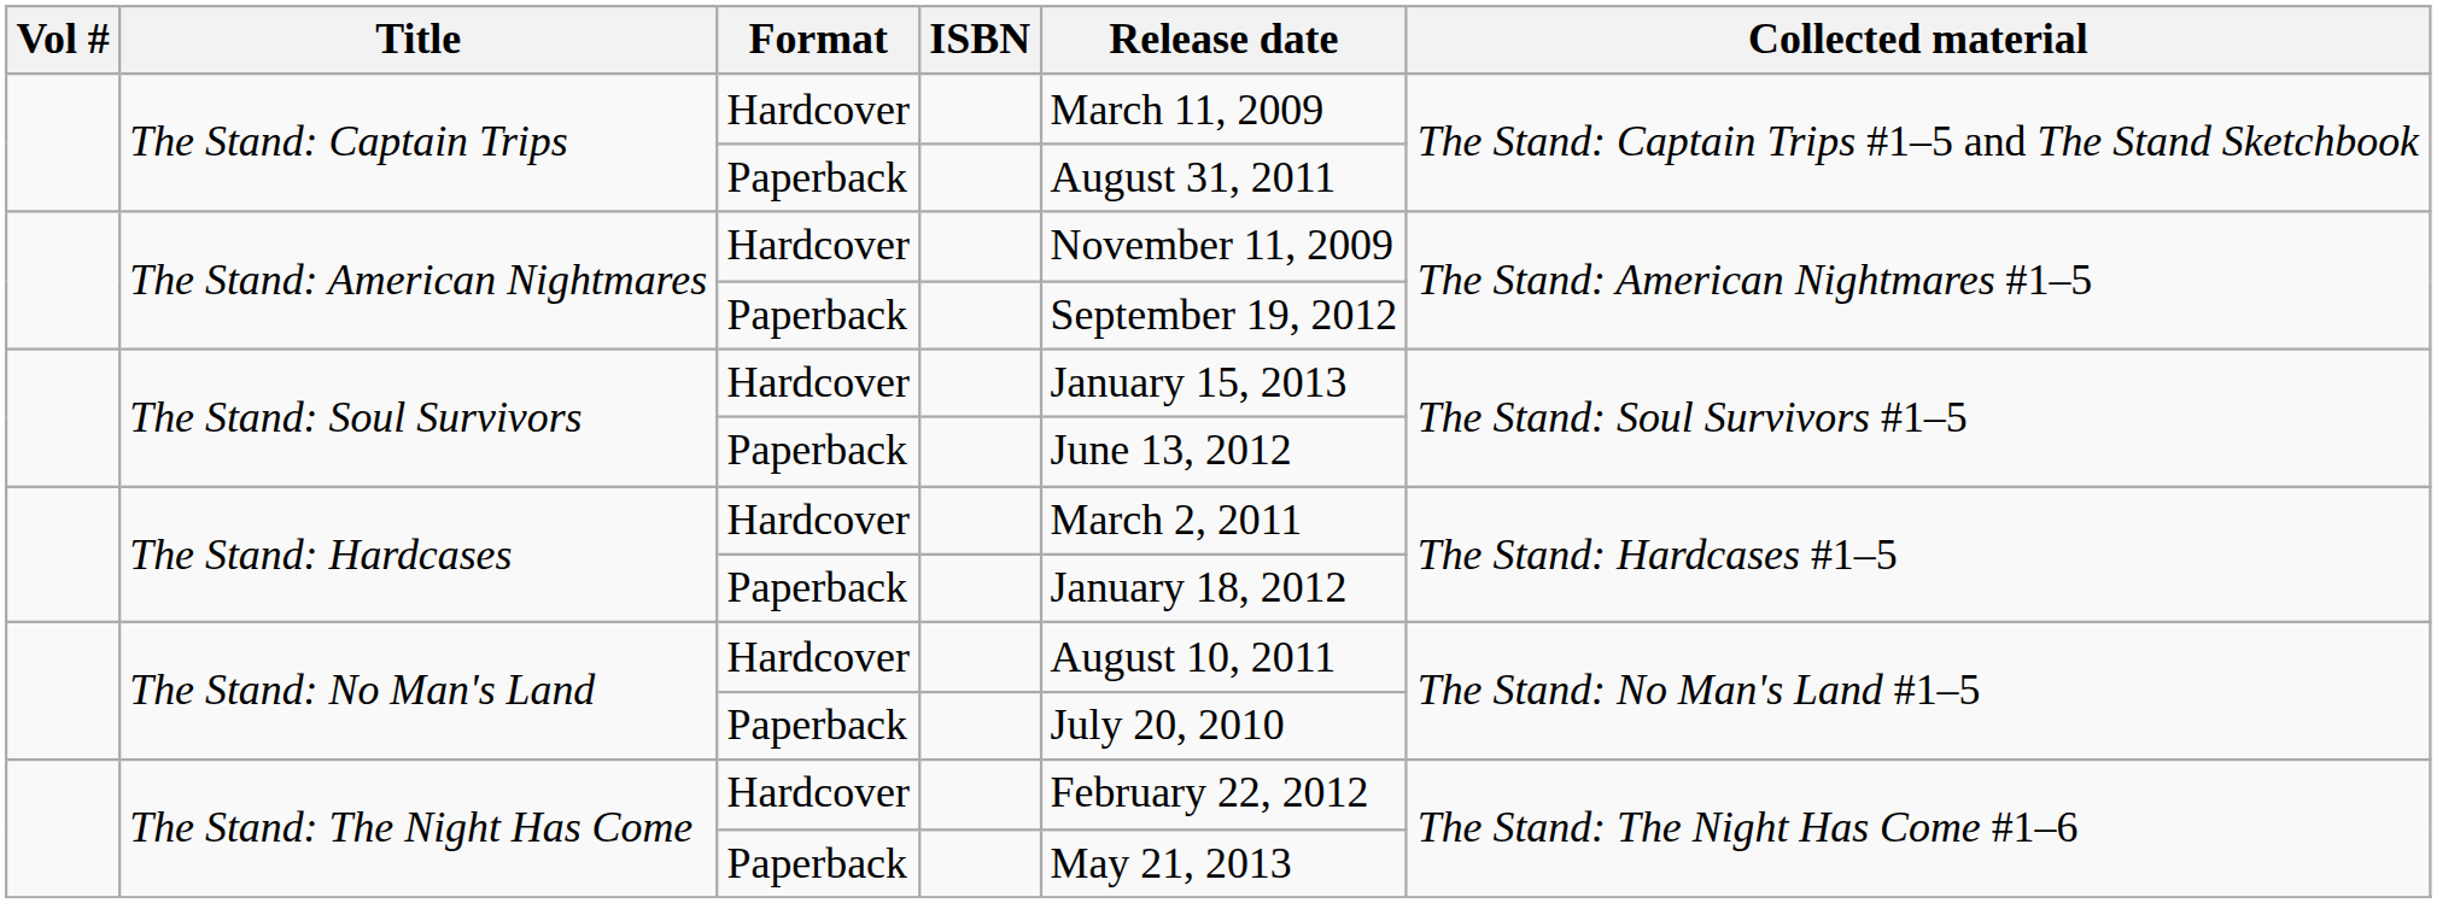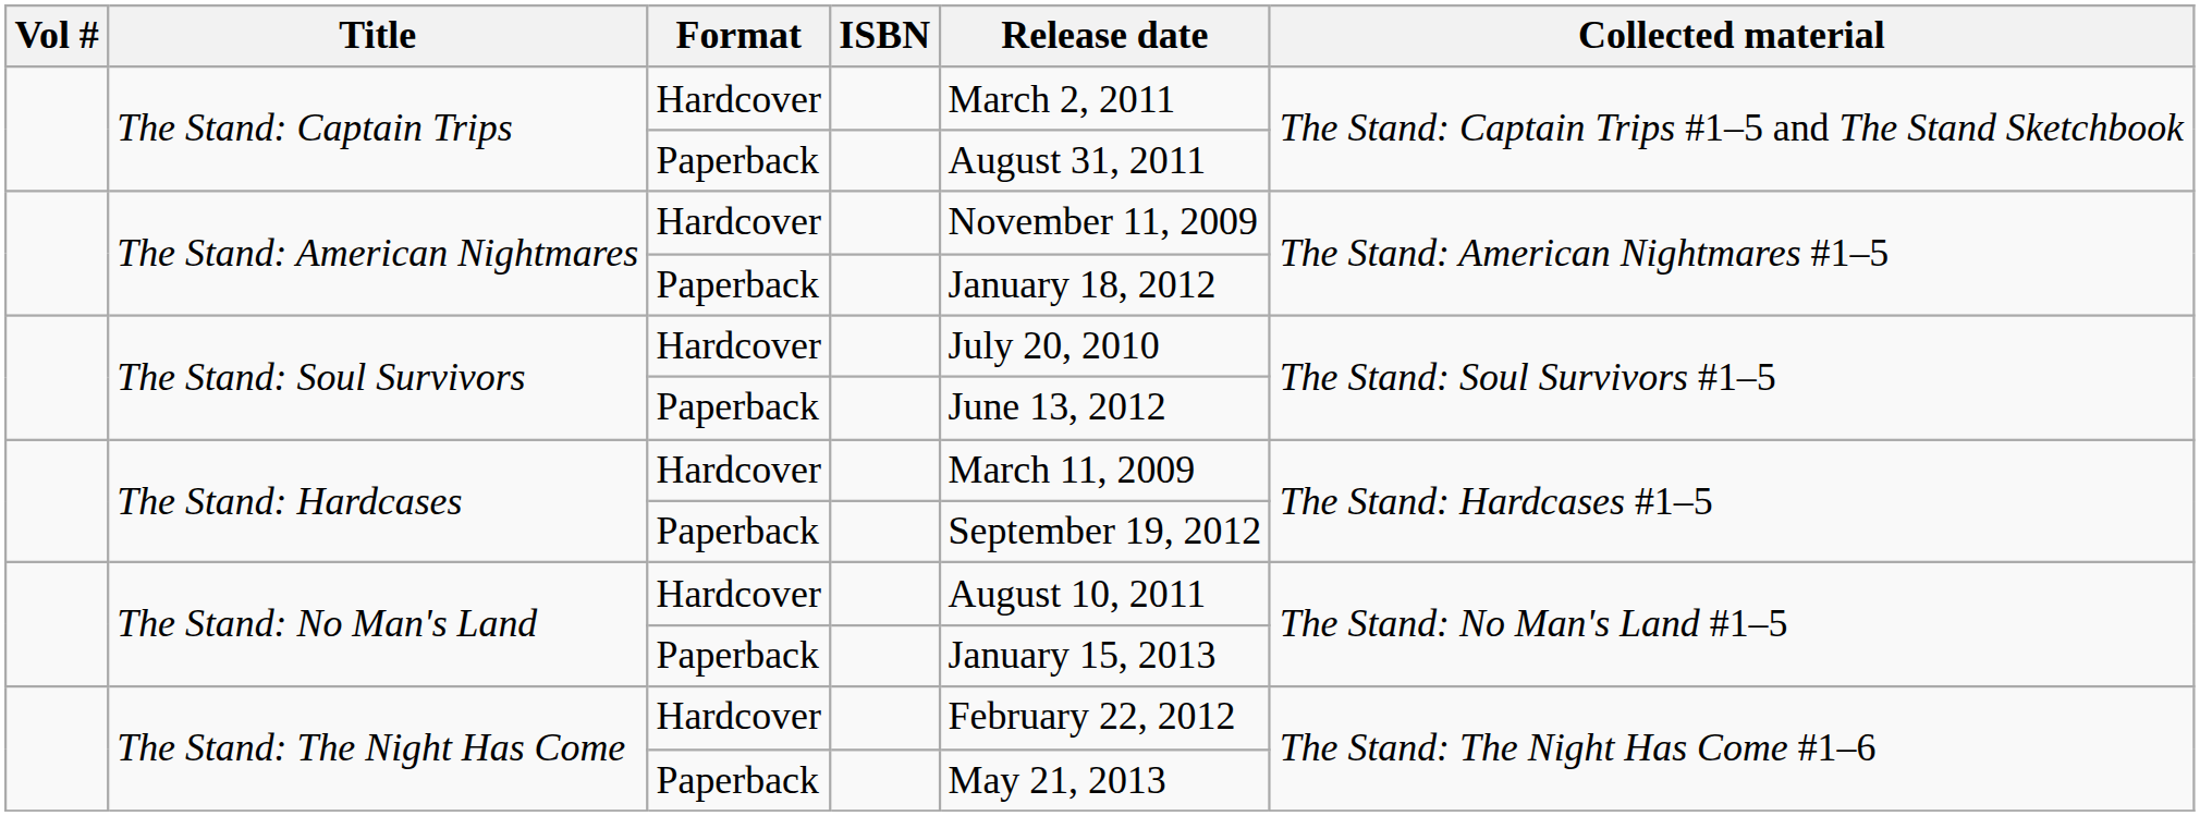The Stand: Captain Trips / Hardcover | Release date: March 11, 2009 -> March 2, 2011
The Stand: American Nightmares / Paperback | Release date: September 19, 2012 -> January 18, 2012
The Stand: Soul Survivors / Hardcover | Release date: January 15, 2013 -> July 20, 2010
The Stand: Hardcases / Hardcover | Release date: March 2, 2011 -> March 11, 2009
The Stand: Hardcases / Paperback | Release date: January 18, 2012 -> September 19, 2012
The Stand: No Man's Land / Paperback | Release date: July 20, 2010 -> January 15, 2013
